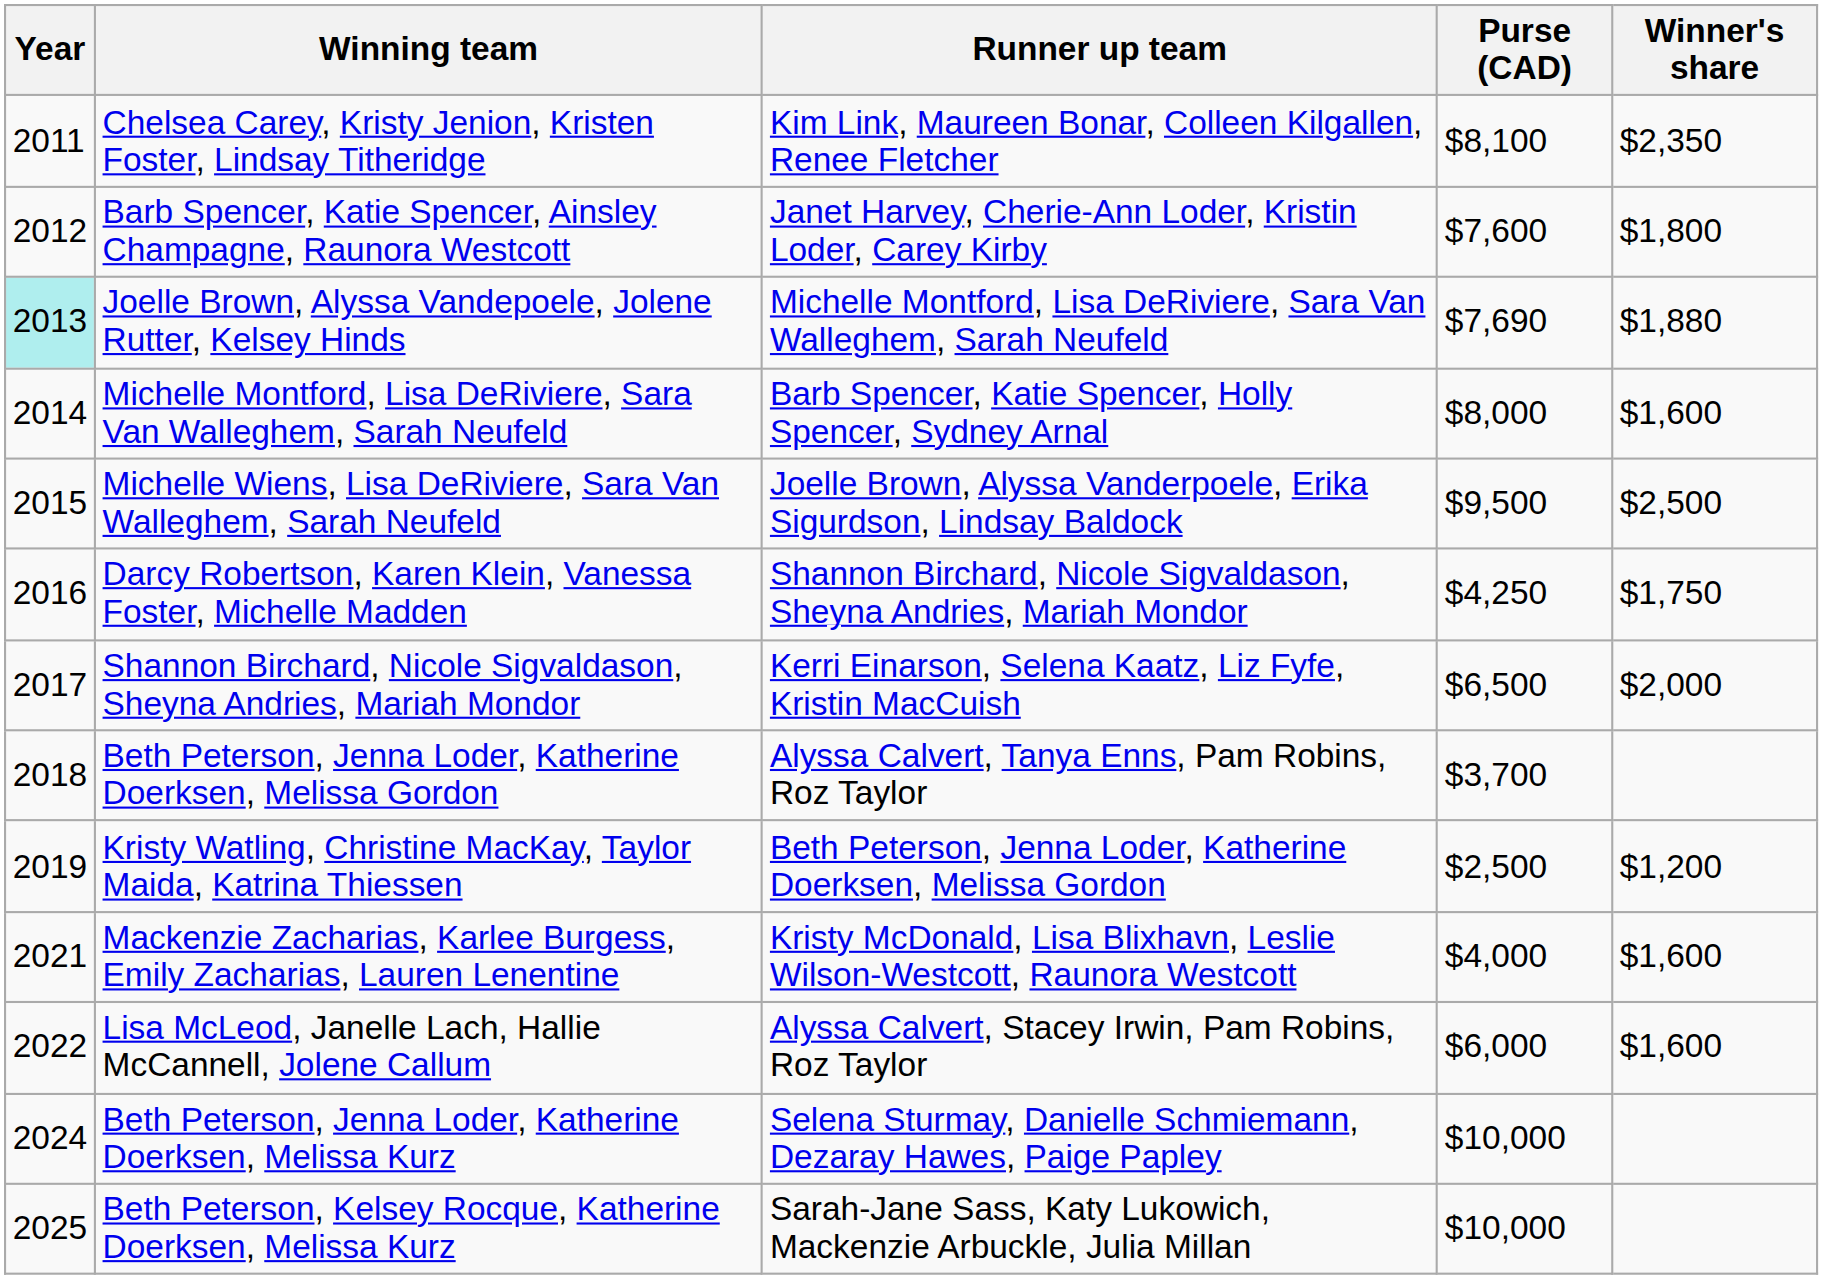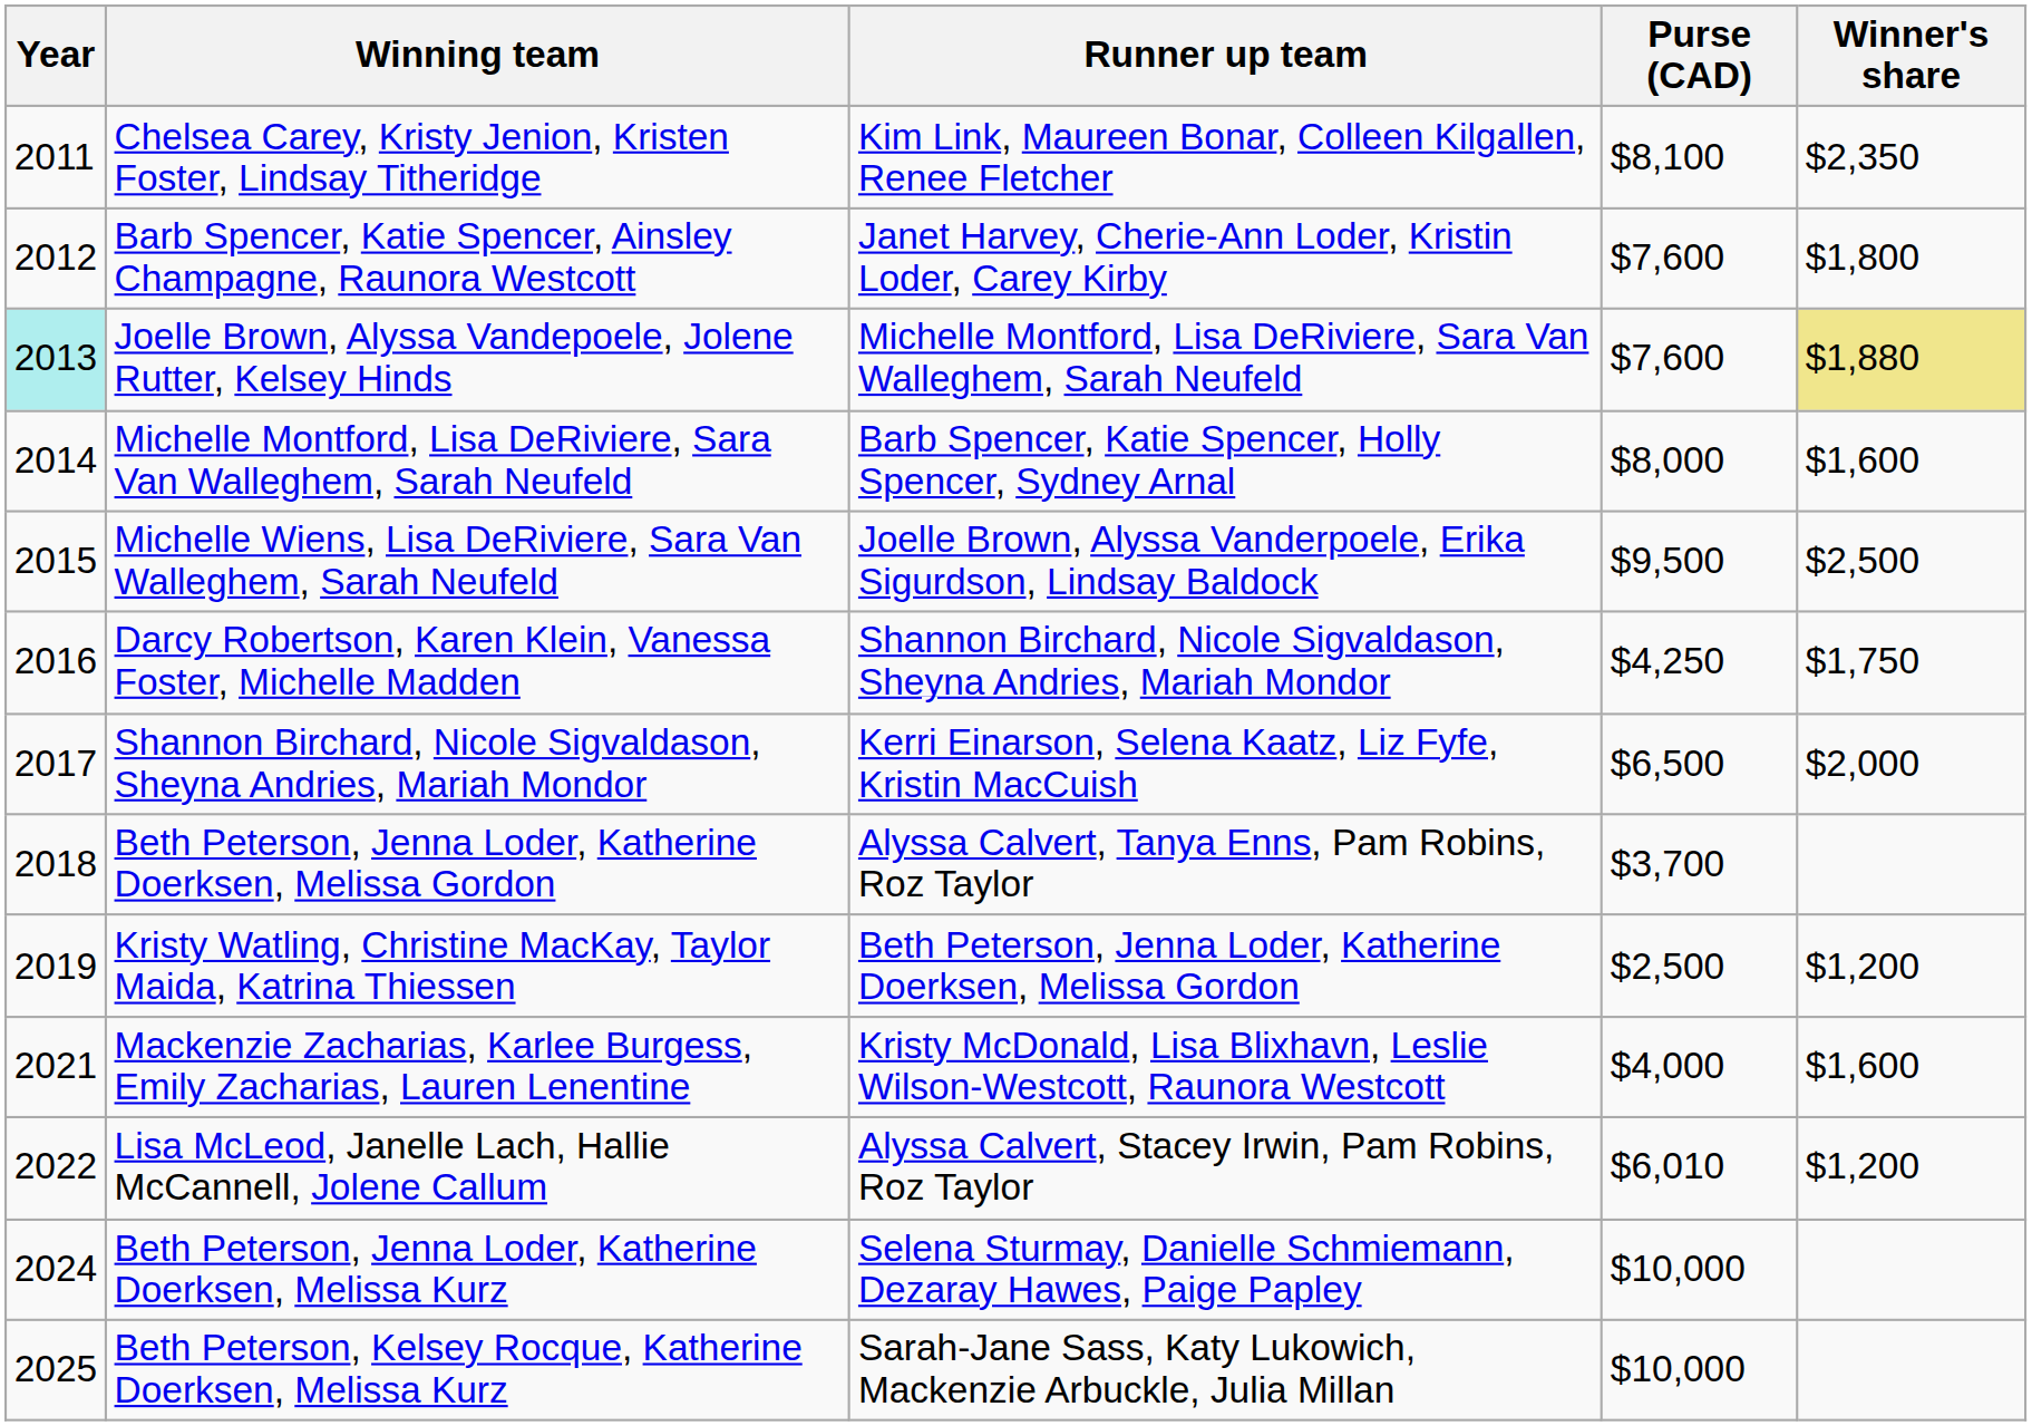Joelle Brown, Alyssa Vandepoele, Jolene Rutter, Kelsey Hinds | Purse (CAD): $7,690 -> $7,600
Joelle Brown, Alyssa Vandepoele, Jolene Rutter, Kelsey Hinds | Winner's share: no background -> khaki background
Lisa McLeod, Janelle Lach, Hallie McCannell, Jolene Callum | Purse (CAD): $6,000 -> $6,010
Lisa McLeod, Janelle Lach, Hallie McCannell, Jolene Callum | Winner's share: $1,600 -> $1,200
